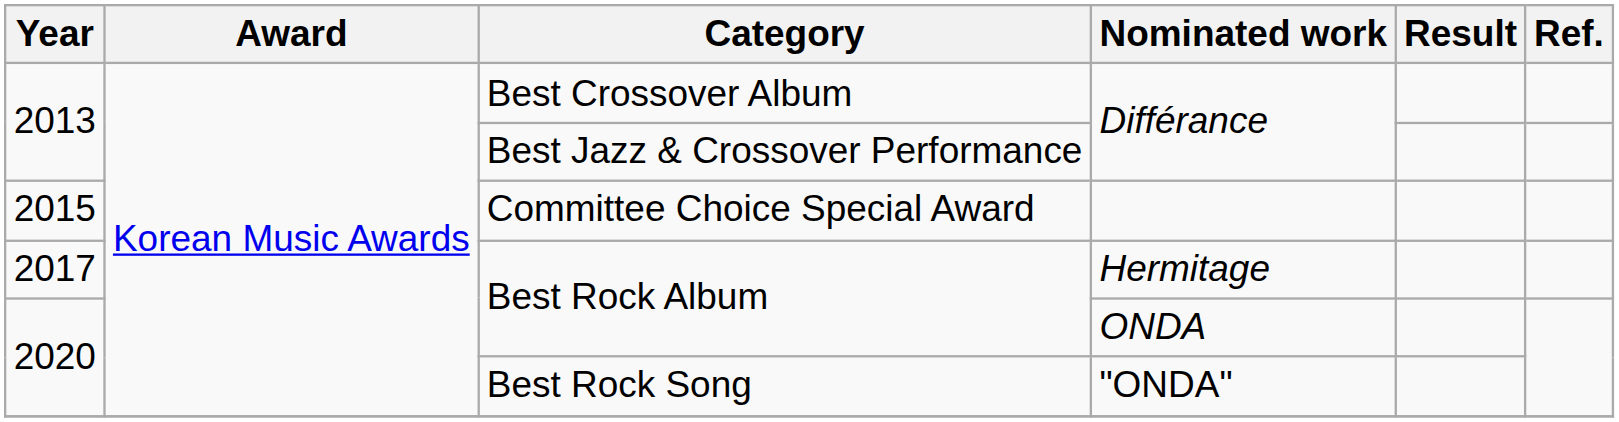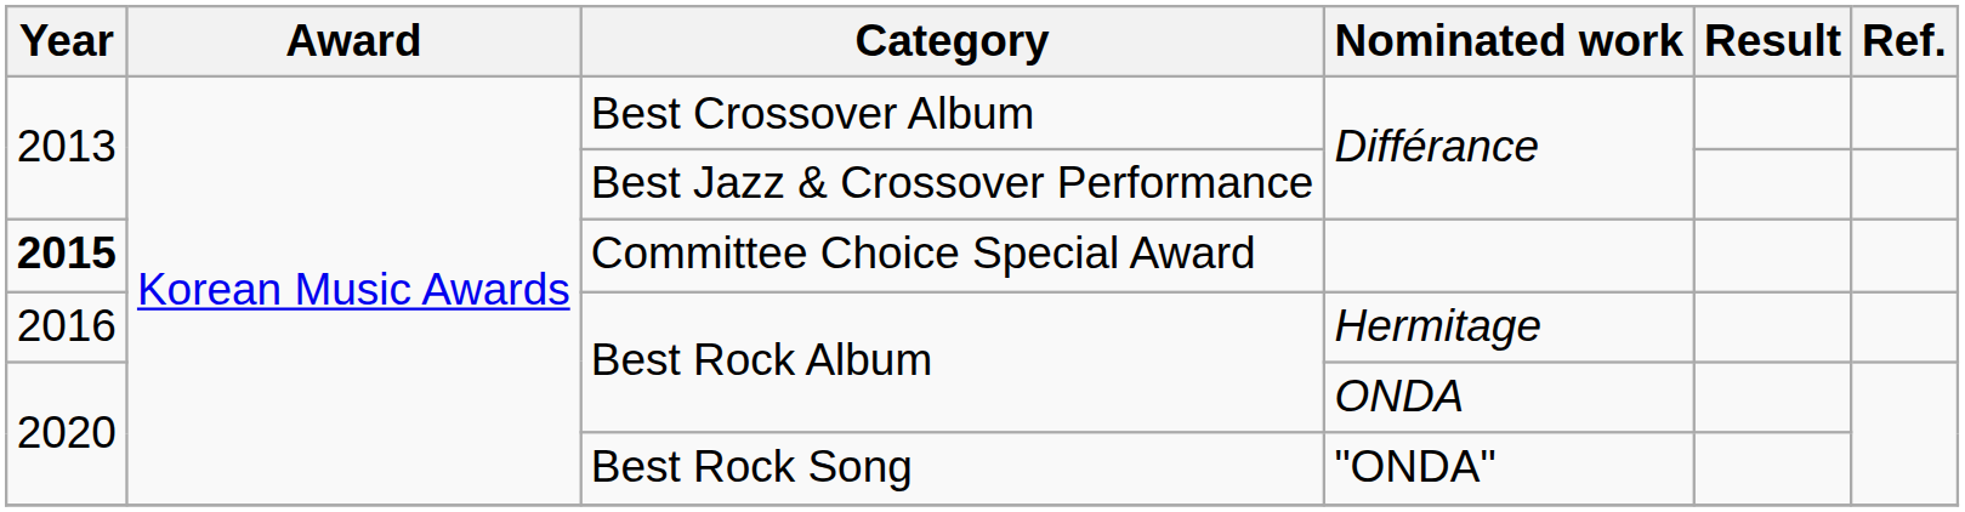Committee Choice Special Award | Year: normal -> bold
Best Rock Album / Hermitage | Year: 2017 -> 2016
